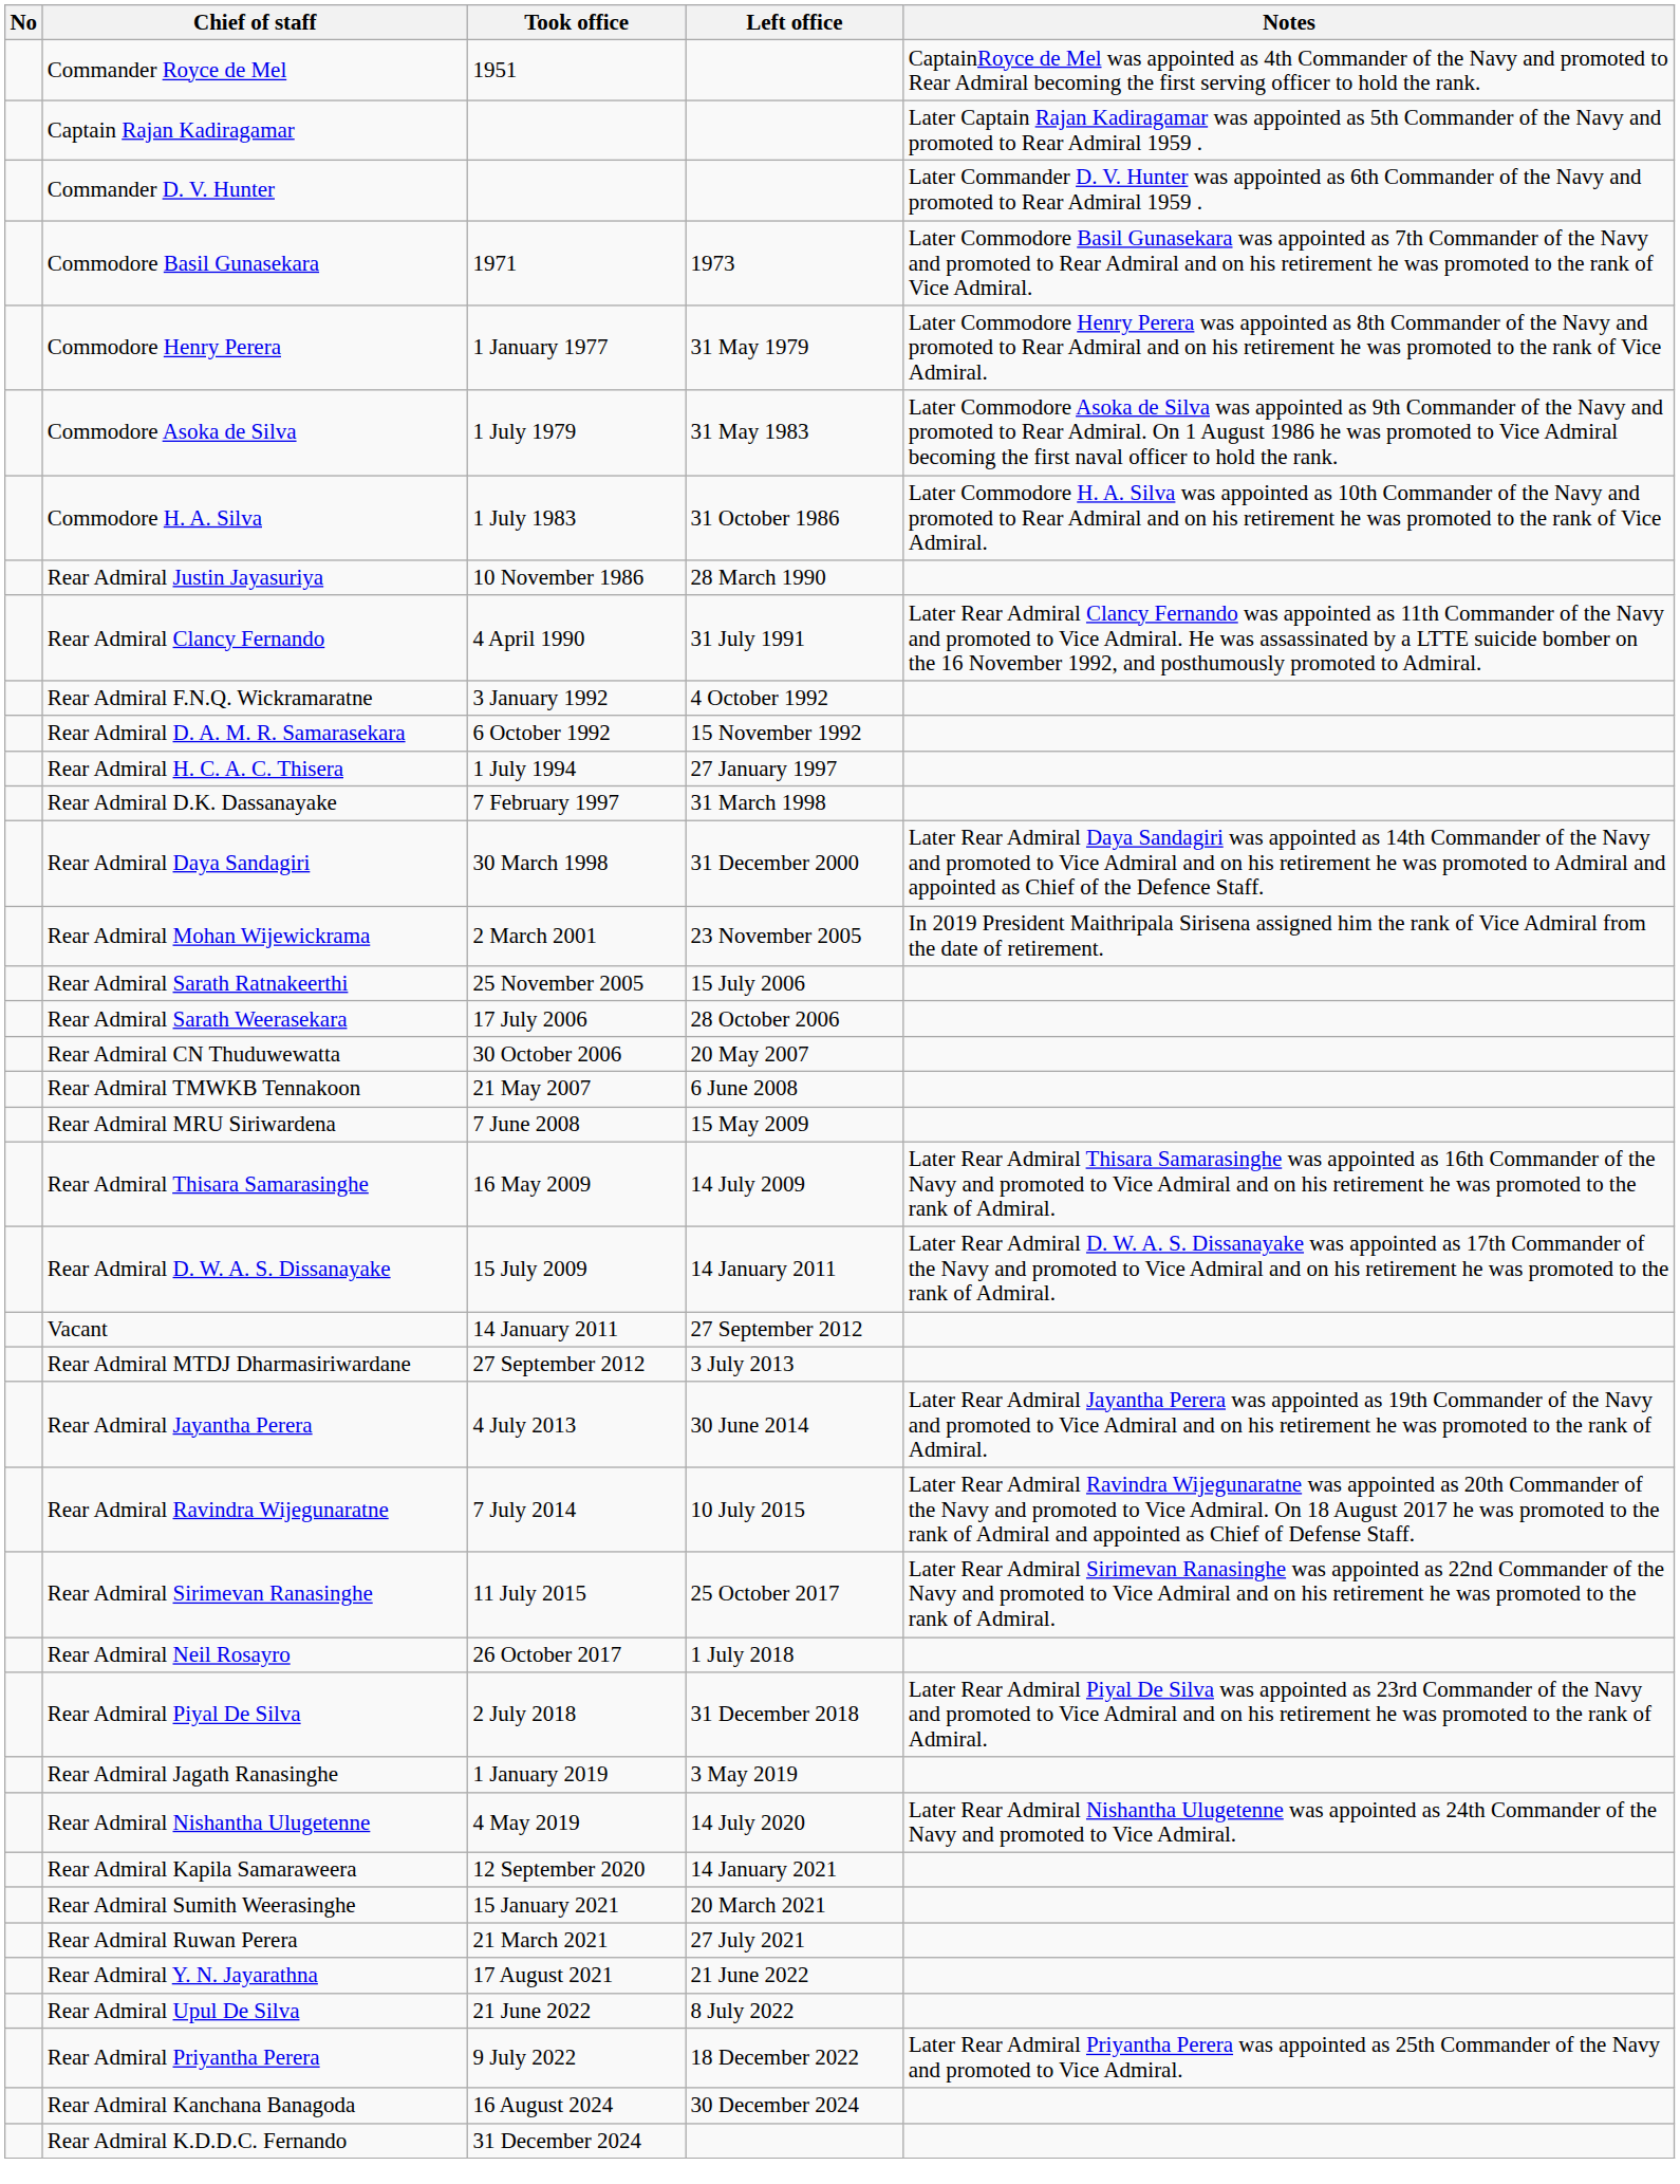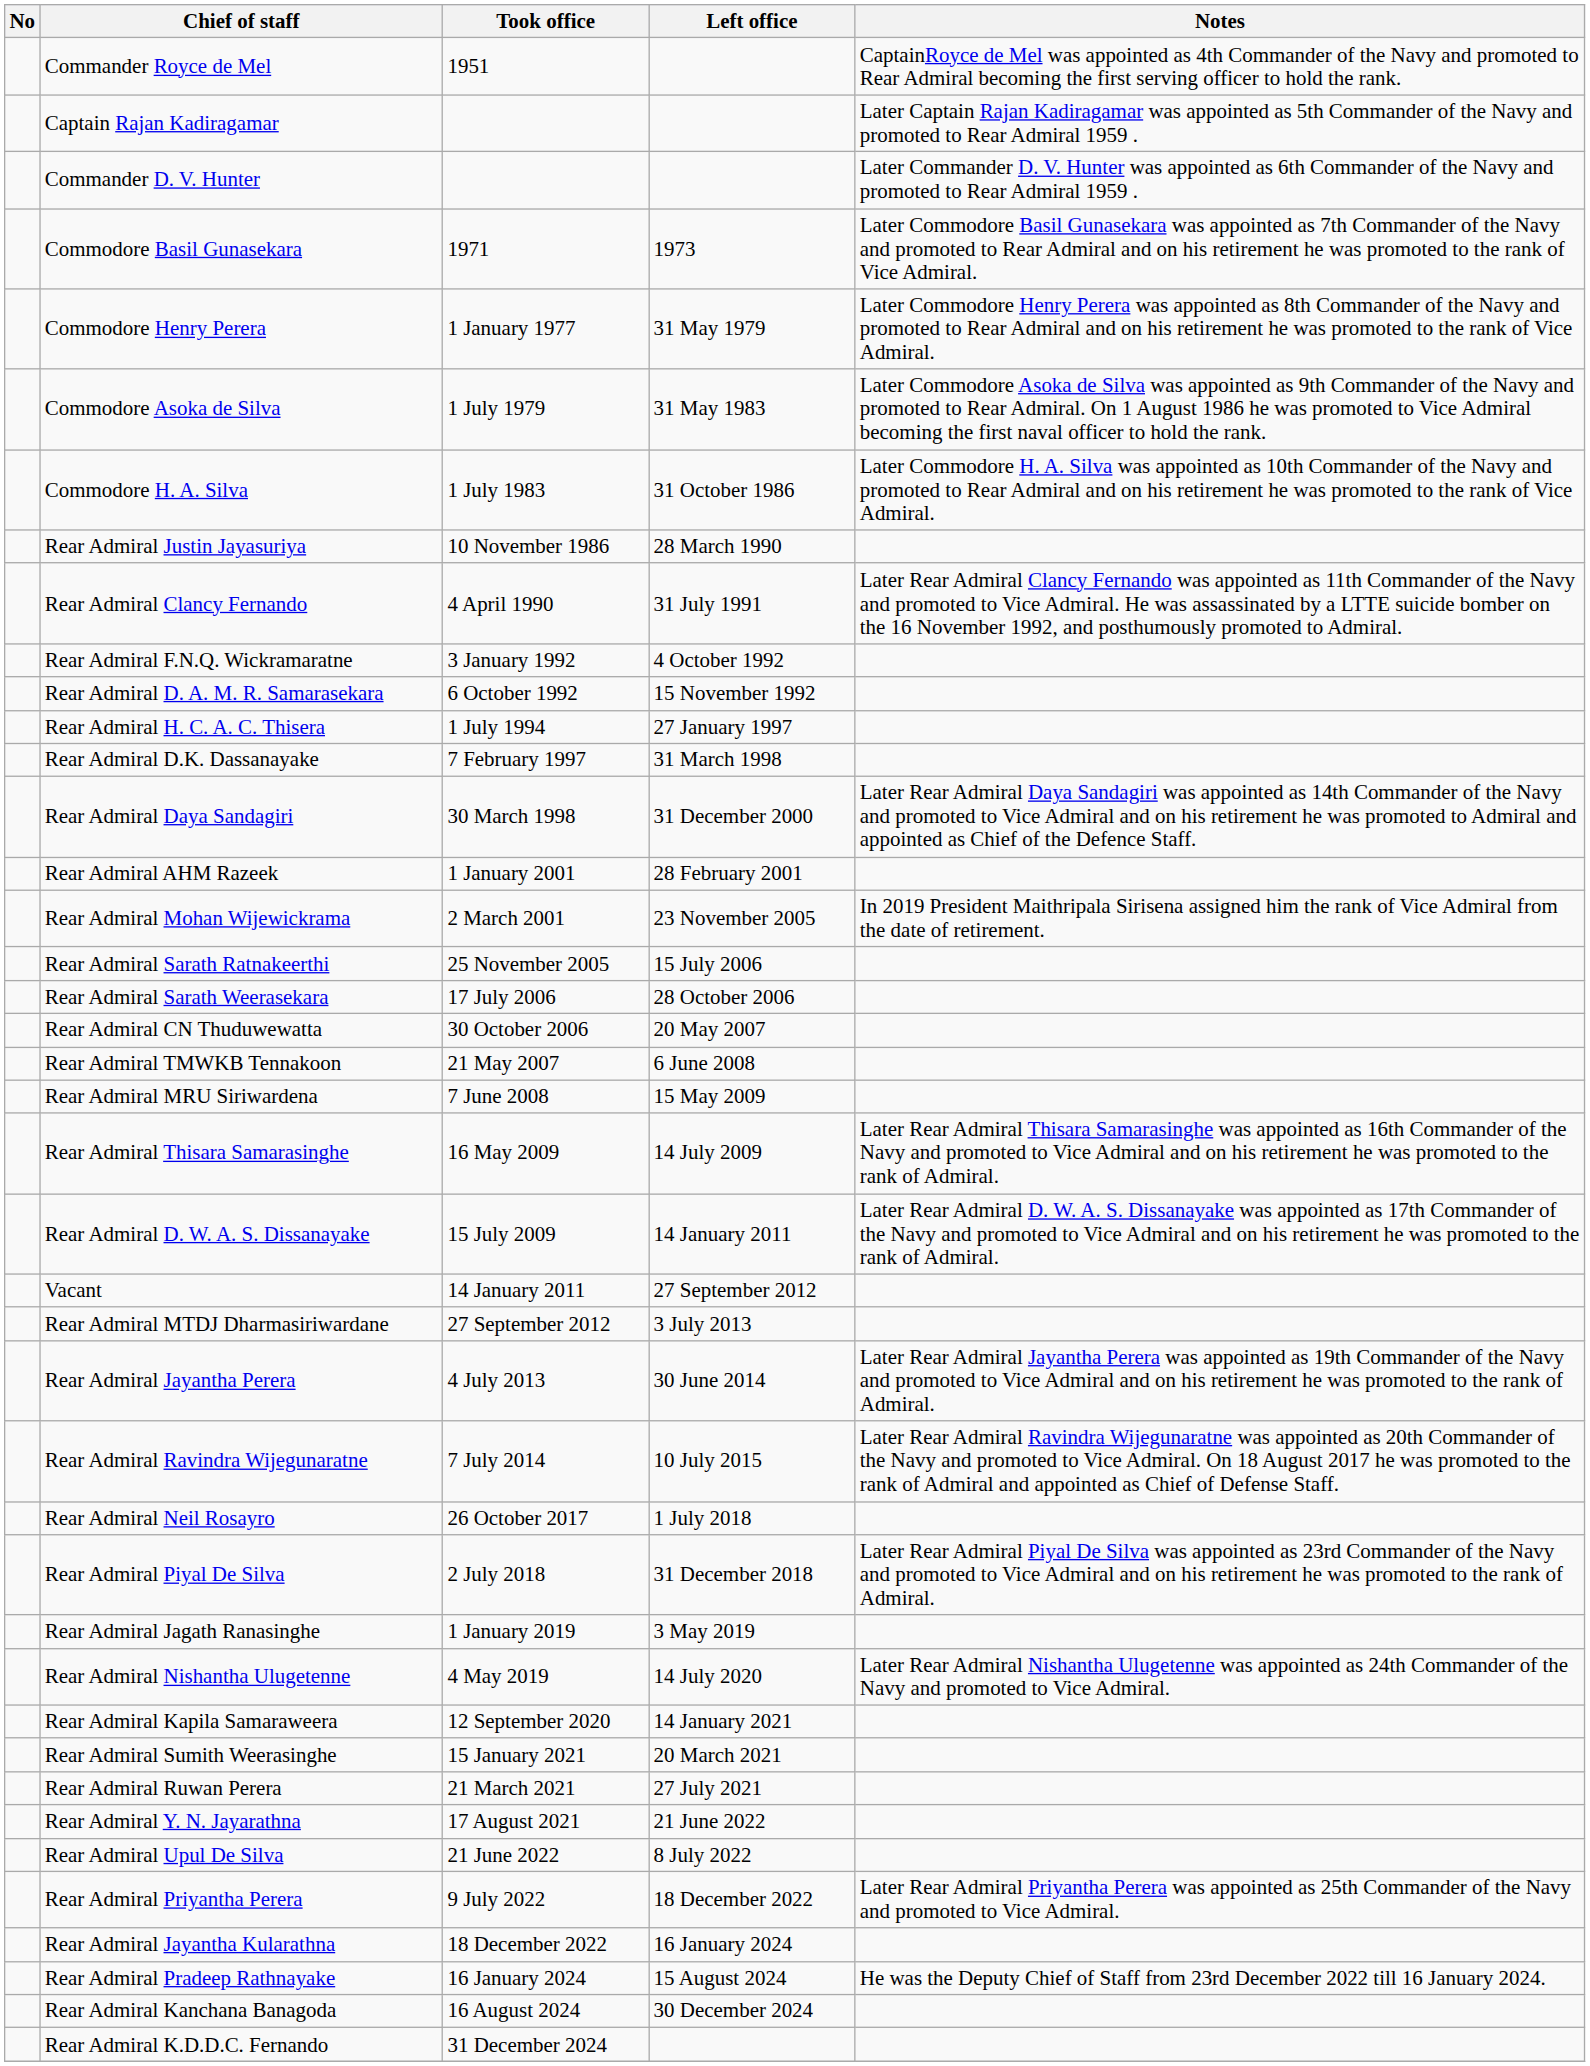+ row: Rear Admiral AHM Razeek | 1 January 2001 | 28 February 2001
- row: Rear Admiral Sirimevan Ranasinghe | 11 July 2015 | 25 October 2017 | Later Rear Admiral Sirimevan Ranasinghe was appointed as 22nd Commander of the Navy and promoted to Vice Admiral and on his retirement he was promoted to the rank of Admiral.
+ row: Rear Admiral Jayantha Kularathna | 18 December 2022 | 16 January 2024
+ row: Rear Admiral Pradeep Rathnayake | 16 January 2024 | 15 August 2024 | He was the Deputy Chief of Staff from 23rd December 2022 till 16 January 2024.
